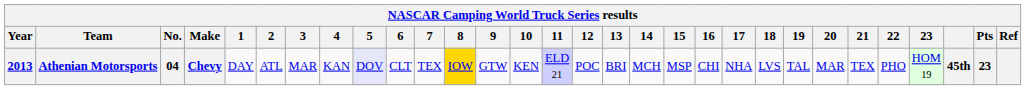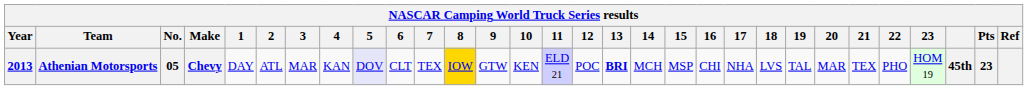Athenian Motorsports | No.: 04 -> 05
Athenian Motorsports | 13: normal -> bold
